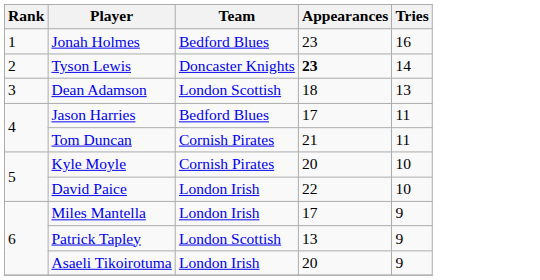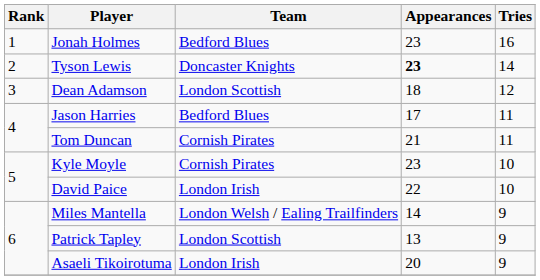Dean Adamson | Tries: 13 -> 12
Kyle Moyle | Appearances: 20 -> 23
Miles Mantella | Team: London Irish -> London Welsh / Ealing Trailfinders
Miles Mantella | Appearances: 17 -> 14
